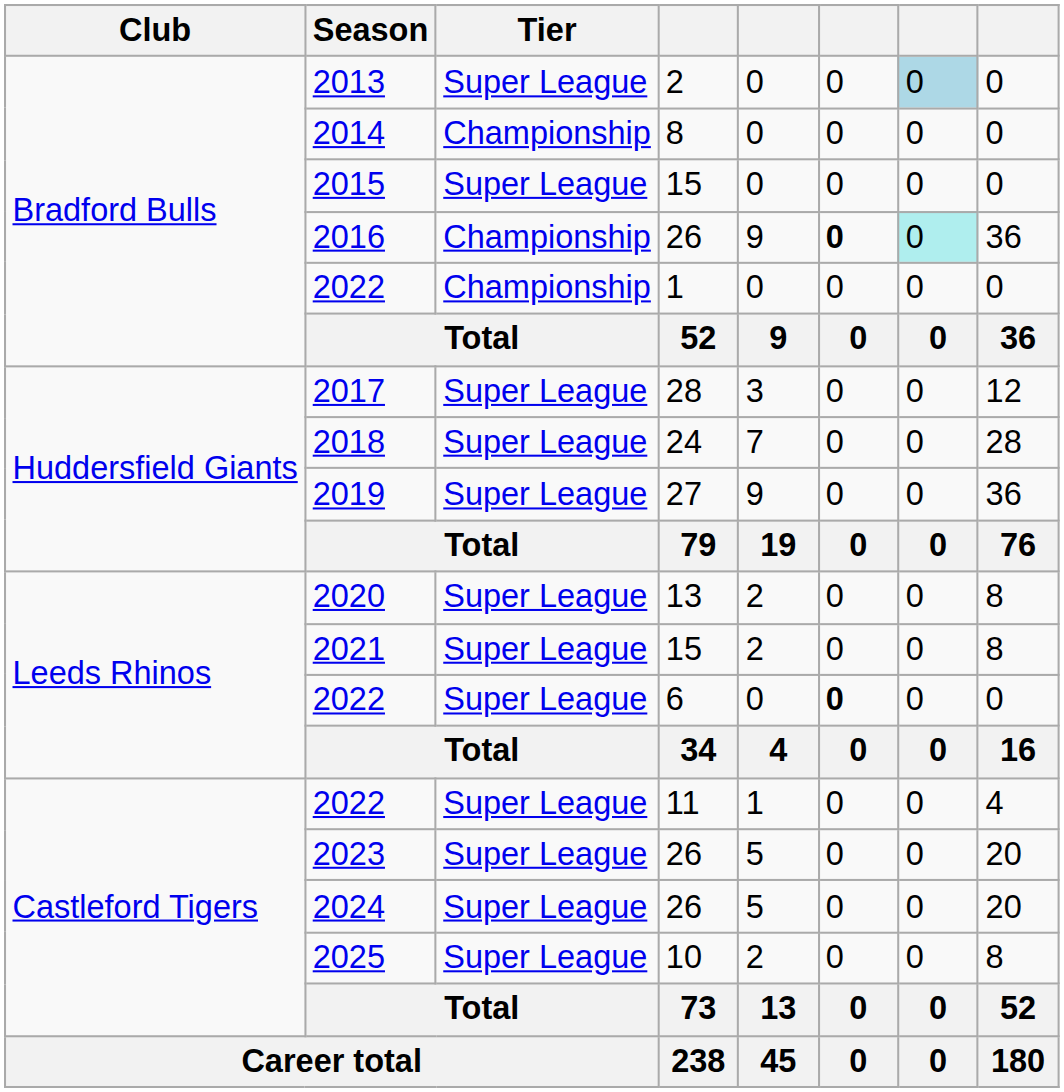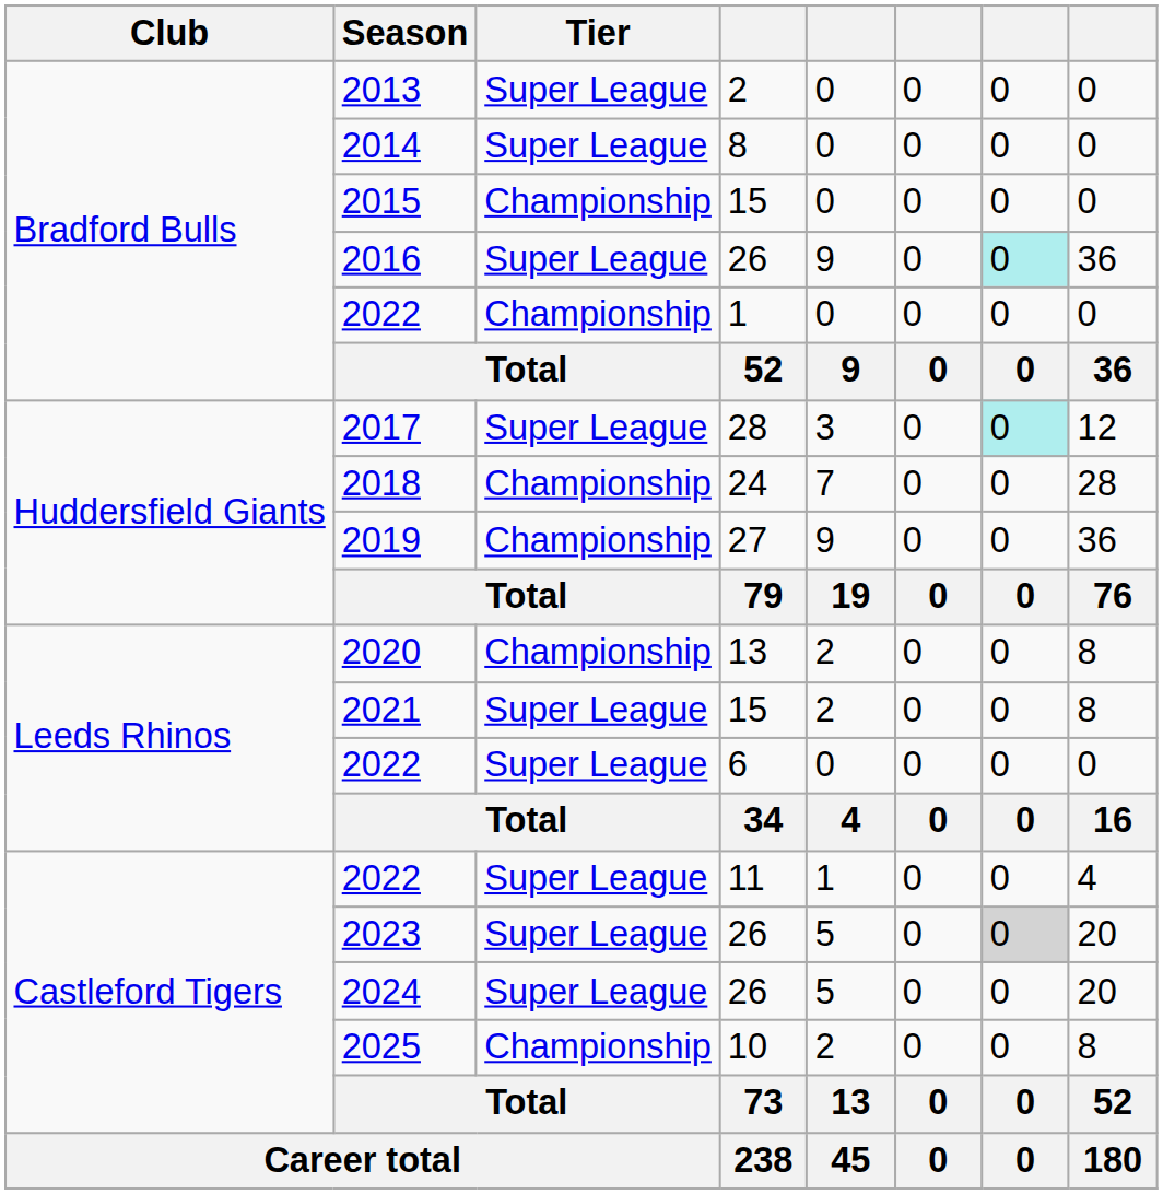2013 | column 7: lightblue background -> no background
2014 | Tier: Championship -> Super League
2015 | Tier: Super League -> Championship
2016 | Tier: Championship -> Super League
2016 | column 6: bold -> normal
2017 | column 7: no background -> paleturquoise background
2018 | Tier: Super League -> Championship
2019 | Tier: Super League -> Championship
2020 | Tier: Super League -> Championship
2022 / 6 | column 6: bold -> normal
2023 | column 7: no background -> lightgrey background
2025 | Tier: Super League -> Championship
